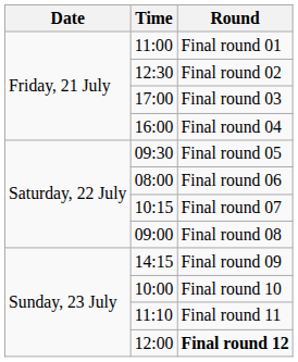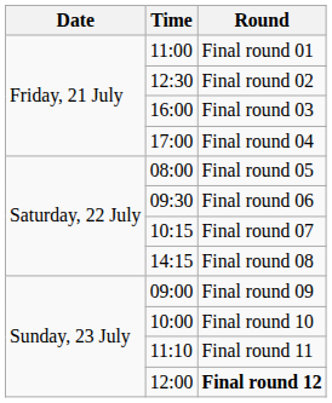Final round 03 | Time: 17:00 -> 16:00
Final round 04 | Time: 16:00 -> 17:00
Final round 05 | Time: 09:30 -> 08:00
Final round 06 | Time: 08:00 -> 09:30
Final round 08 | Time: 09:00 -> 14:15
Final round 09 | Time: 14:15 -> 09:00
